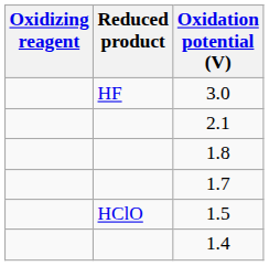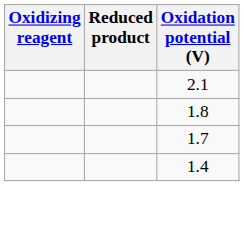- row: HF | 3.0
- row: HClO | 1.5
